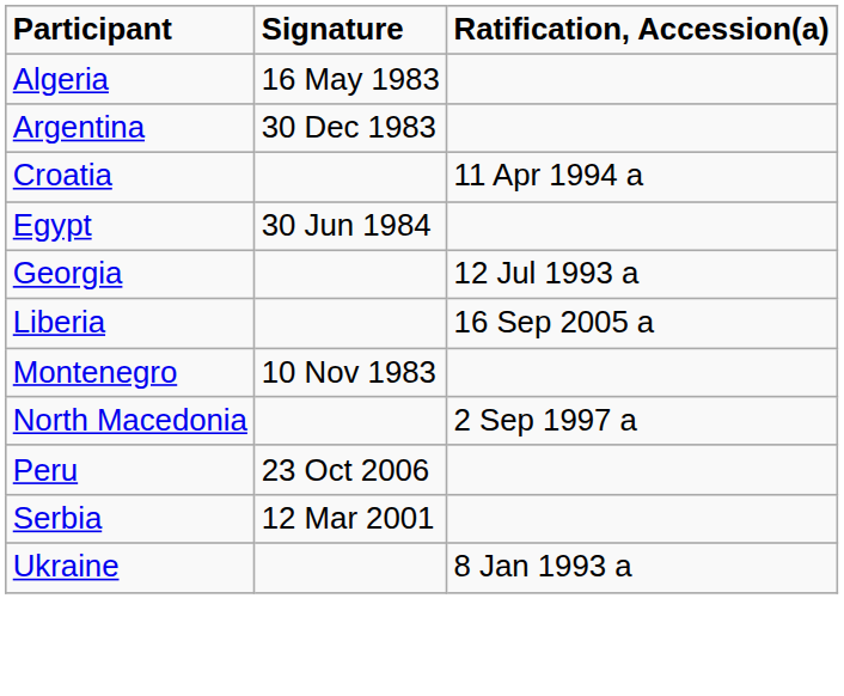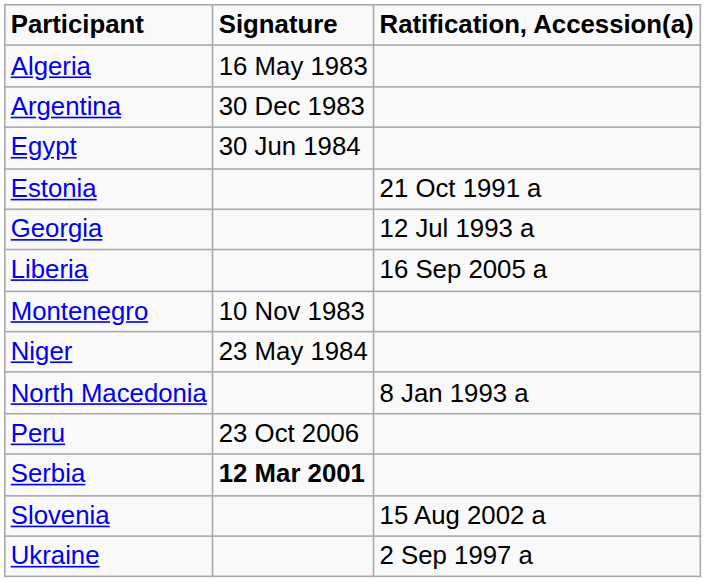- row: Croatia | 11 Apr 1994 a
+ row: Estonia | 21 Oct 1991 a
+ row: Niger | 23 May 1984
North Macedonia | Ratification, Accession(a): 2 Sep 1997 a -> 8 Jan 1993 a
Serbia | Signature: normal -> bold
+ row: Slovenia | 15 Aug 2002 a
Ukraine | Ratification, Accession(a): 8 Jan 1993 a -> 2 Sep 1997 a
